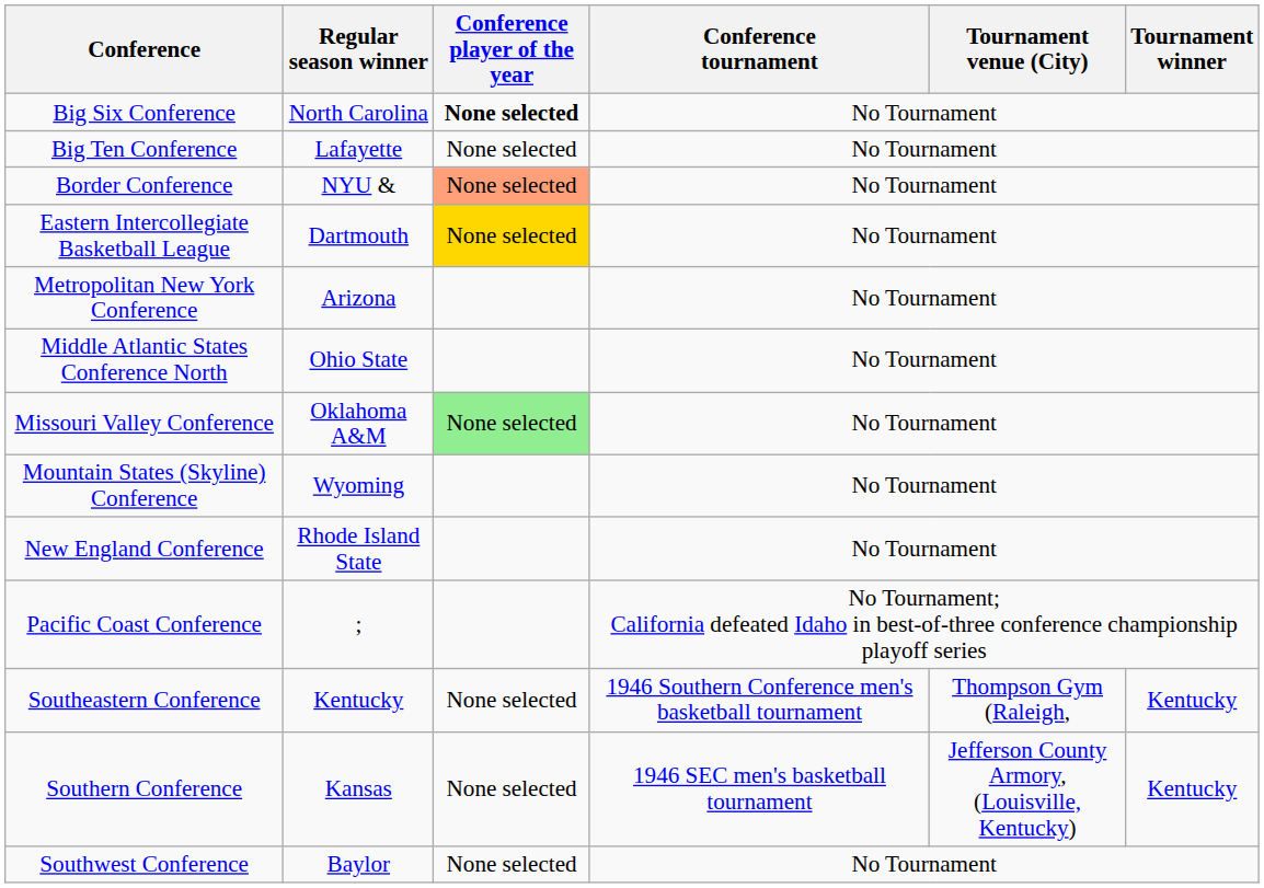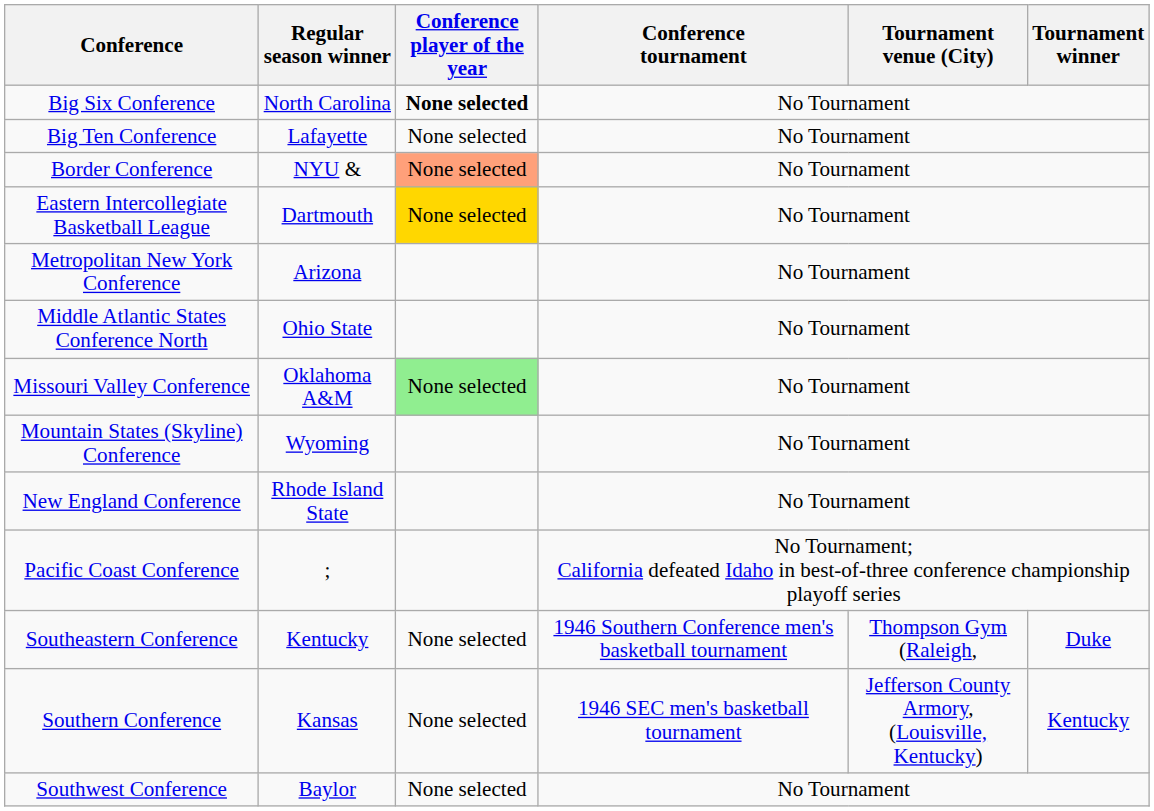Southeastern Conference | Tournament winner: Kentucky -> Duke
